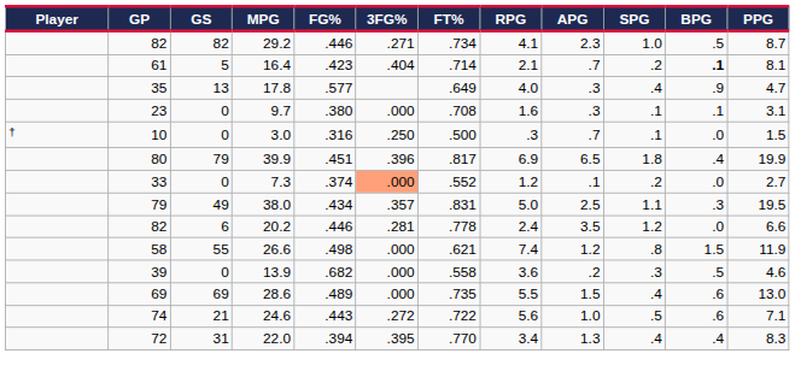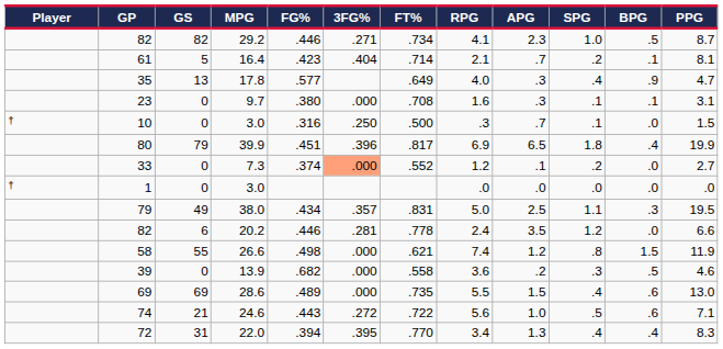61 | BPG: bold -> normal
+ row: † | 1 | 0 | 3.0 | .0 | .0 | .0 | .0 | .0
